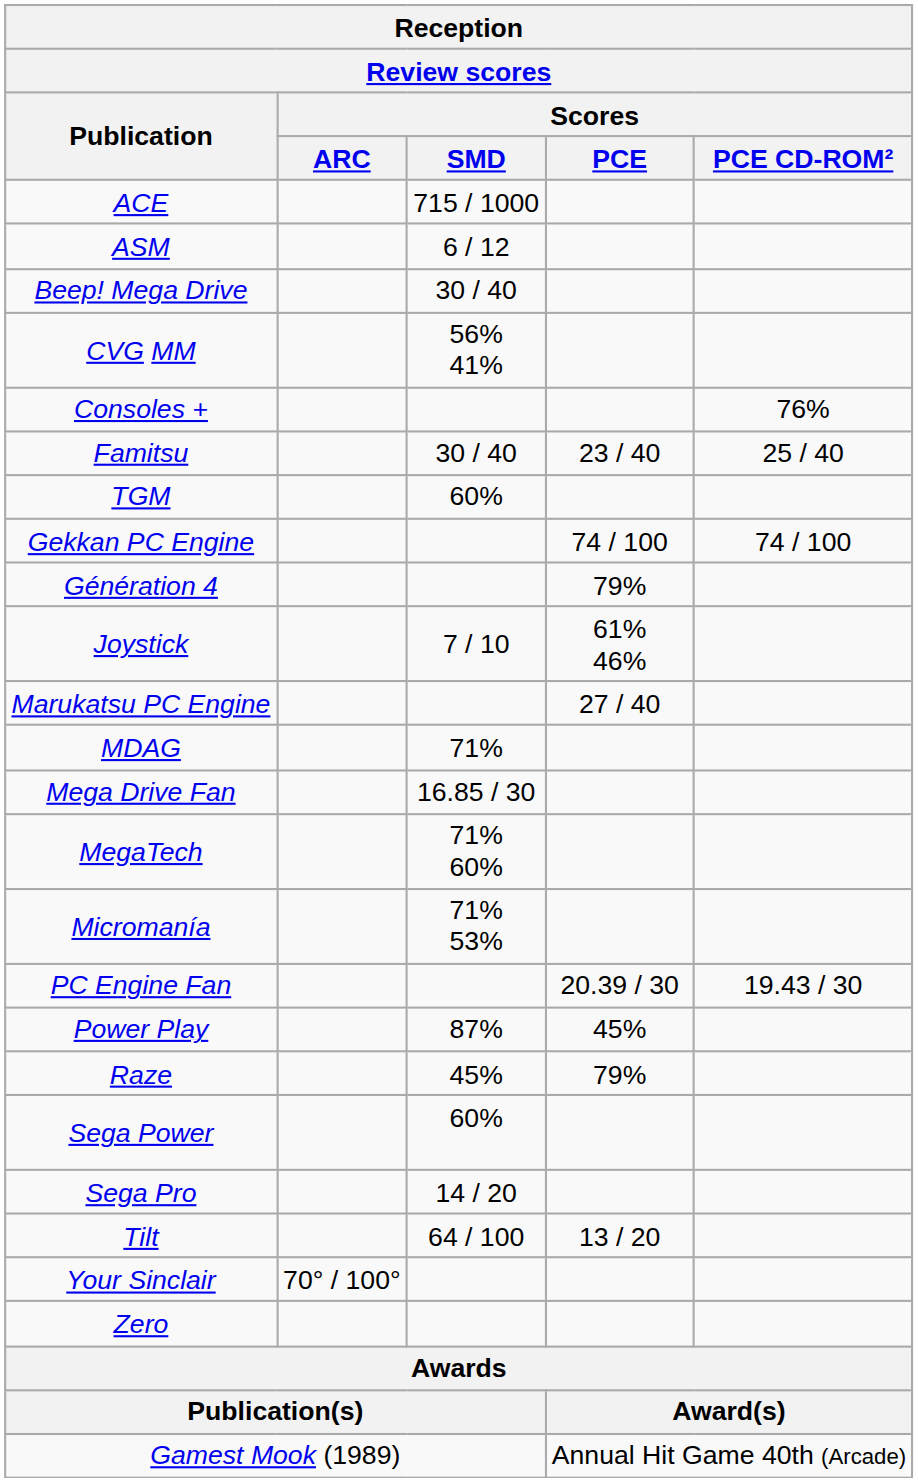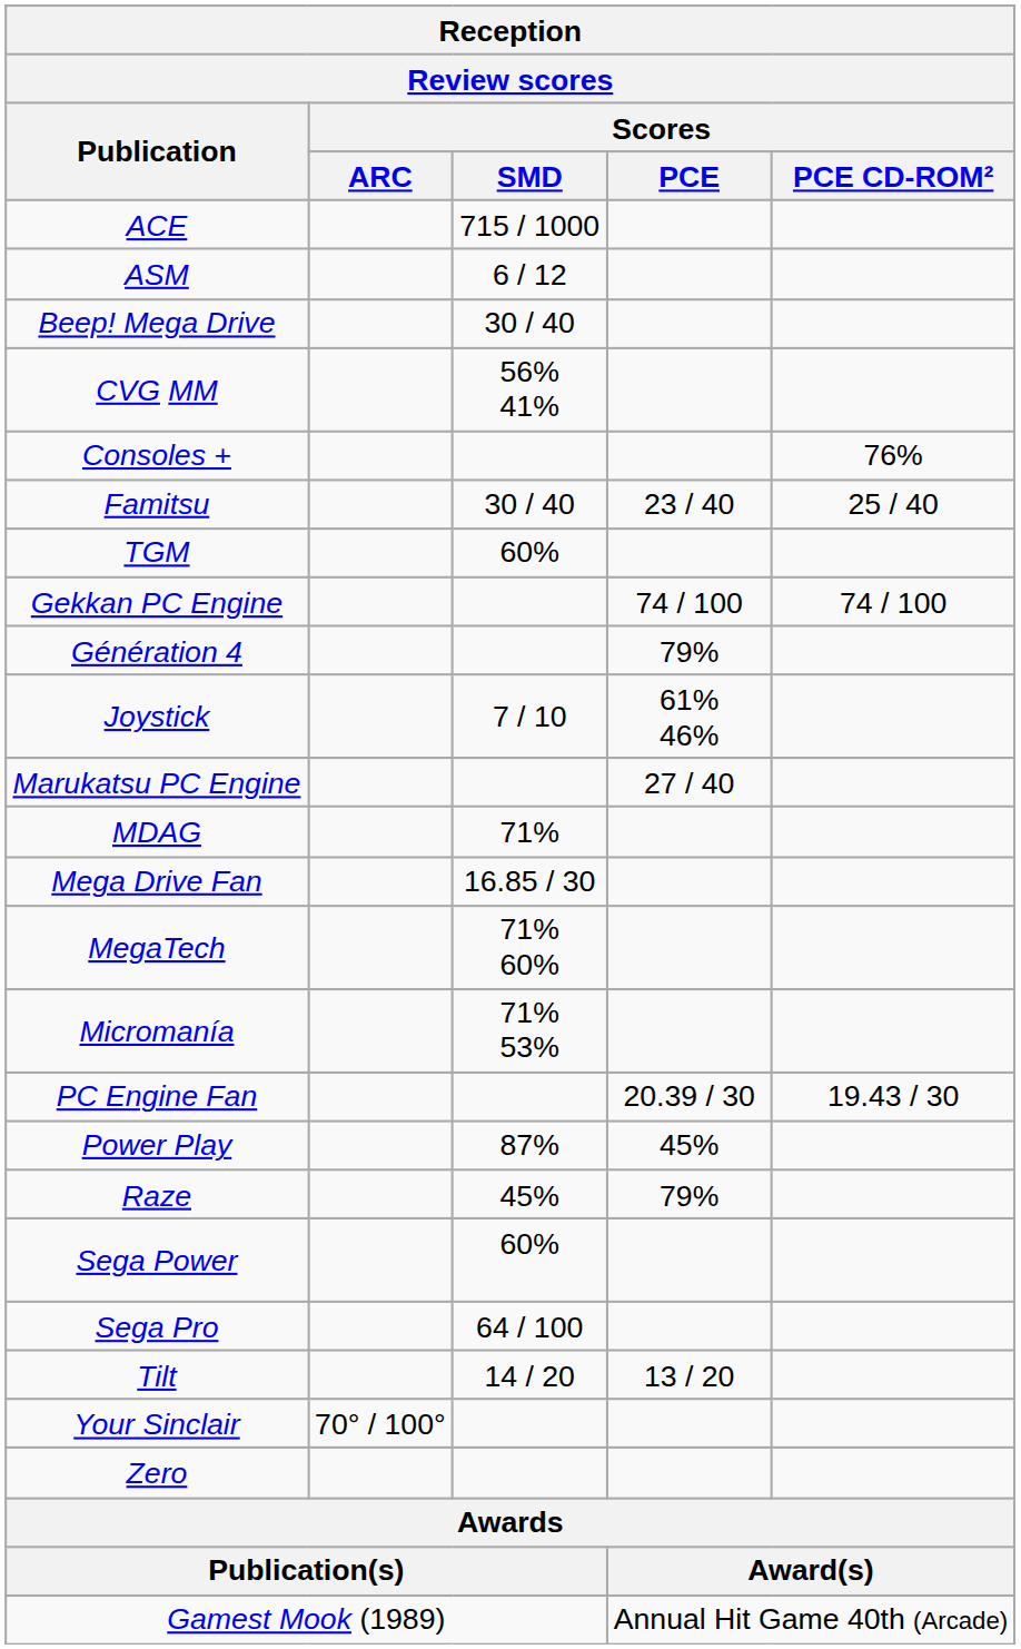Sega Pro | Reception / Review scores / Scores / SMD: 14 / 20 -> 64 / 100
Tilt | Reception / Review scores / Scores / SMD: 64 / 100 -> 14 / 20
